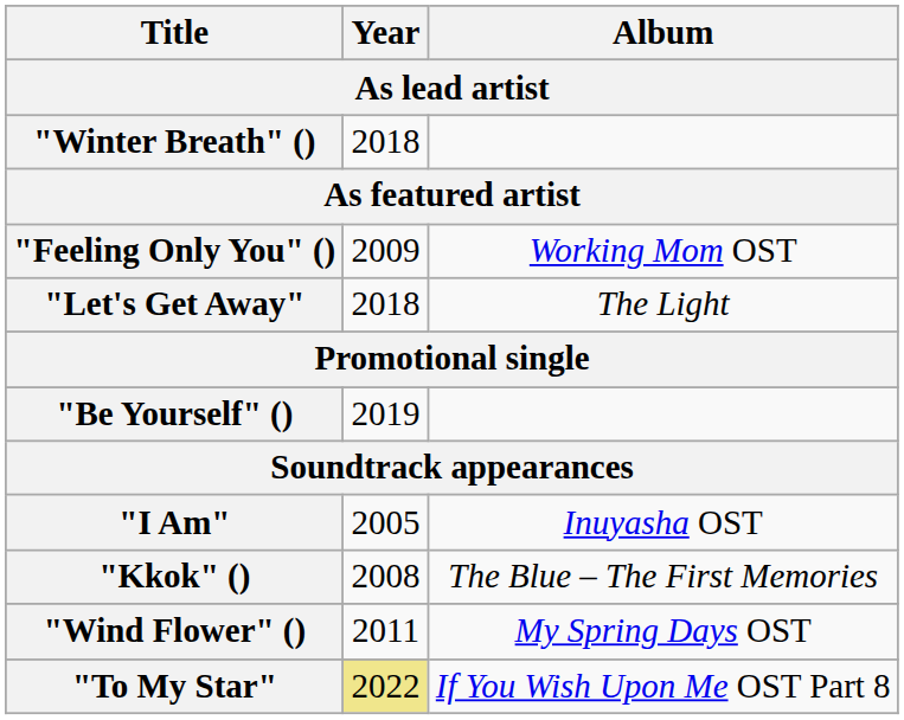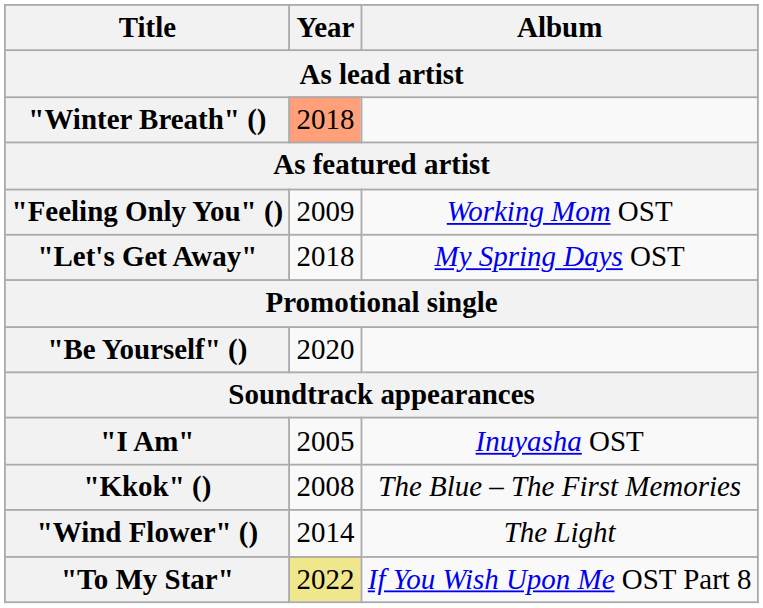"Winter Breath" () | Year: no background -> lightsalmon background
"Let's Get Away" | Album: The Light -> My Spring Days OST
"Be Yourself" () | Year: 2019 -> 2020
"Wind Flower" () | Year: 2011 -> 2014
"Wind Flower" () | Album: My Spring Days OST -> The Light
